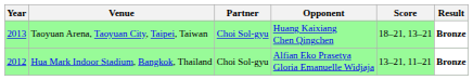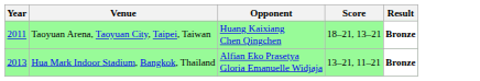- column: Partner | Choi Sol-gyu | Choi Sol-gyu
Taoyuan Arena, Taoyuan City, Taipei, Taiwan | Year: 2013 -> 2011
Hua Mark Indoor Stadium, Bangkok, Thailand | Year: 2012 -> 2013
